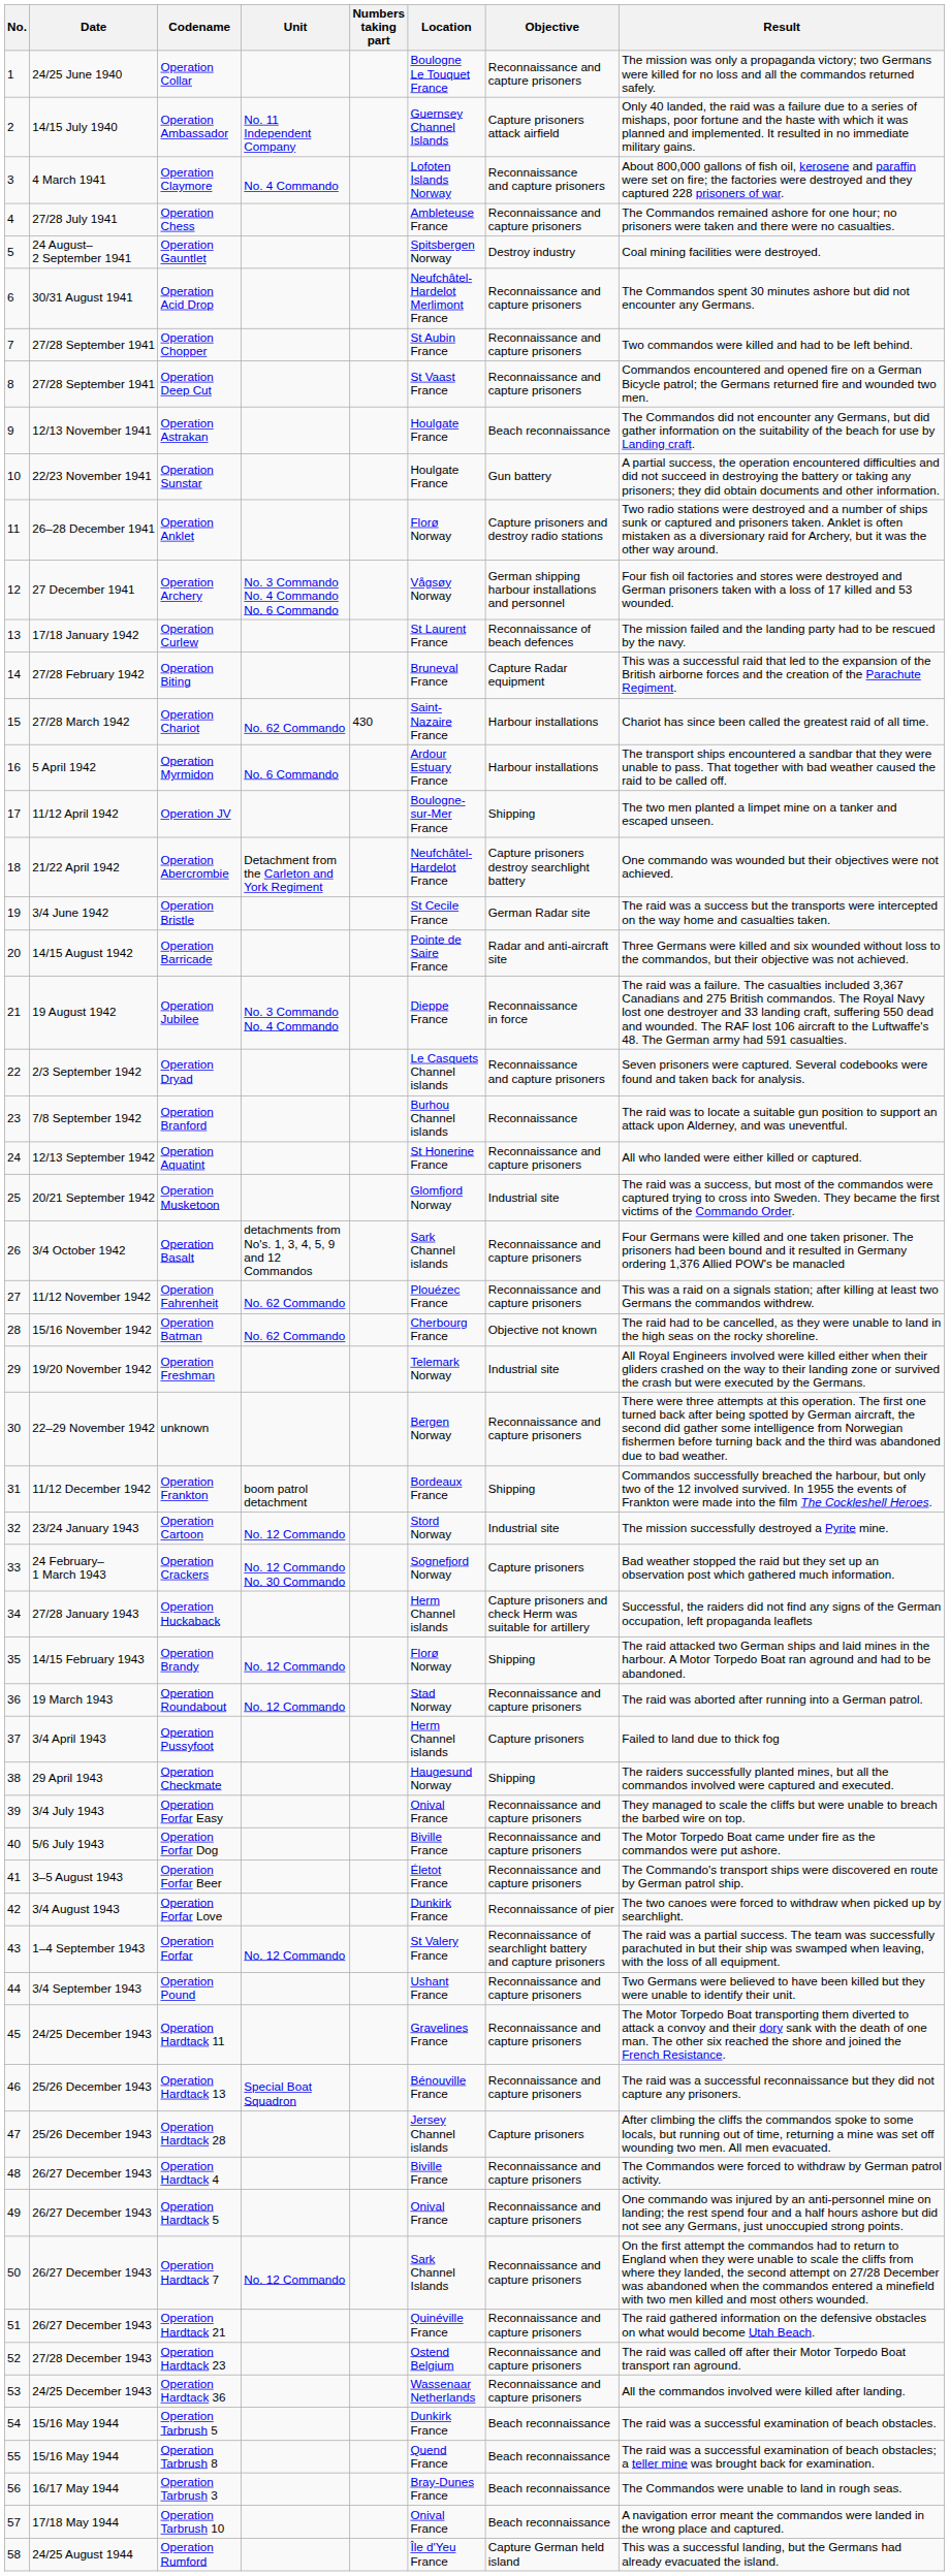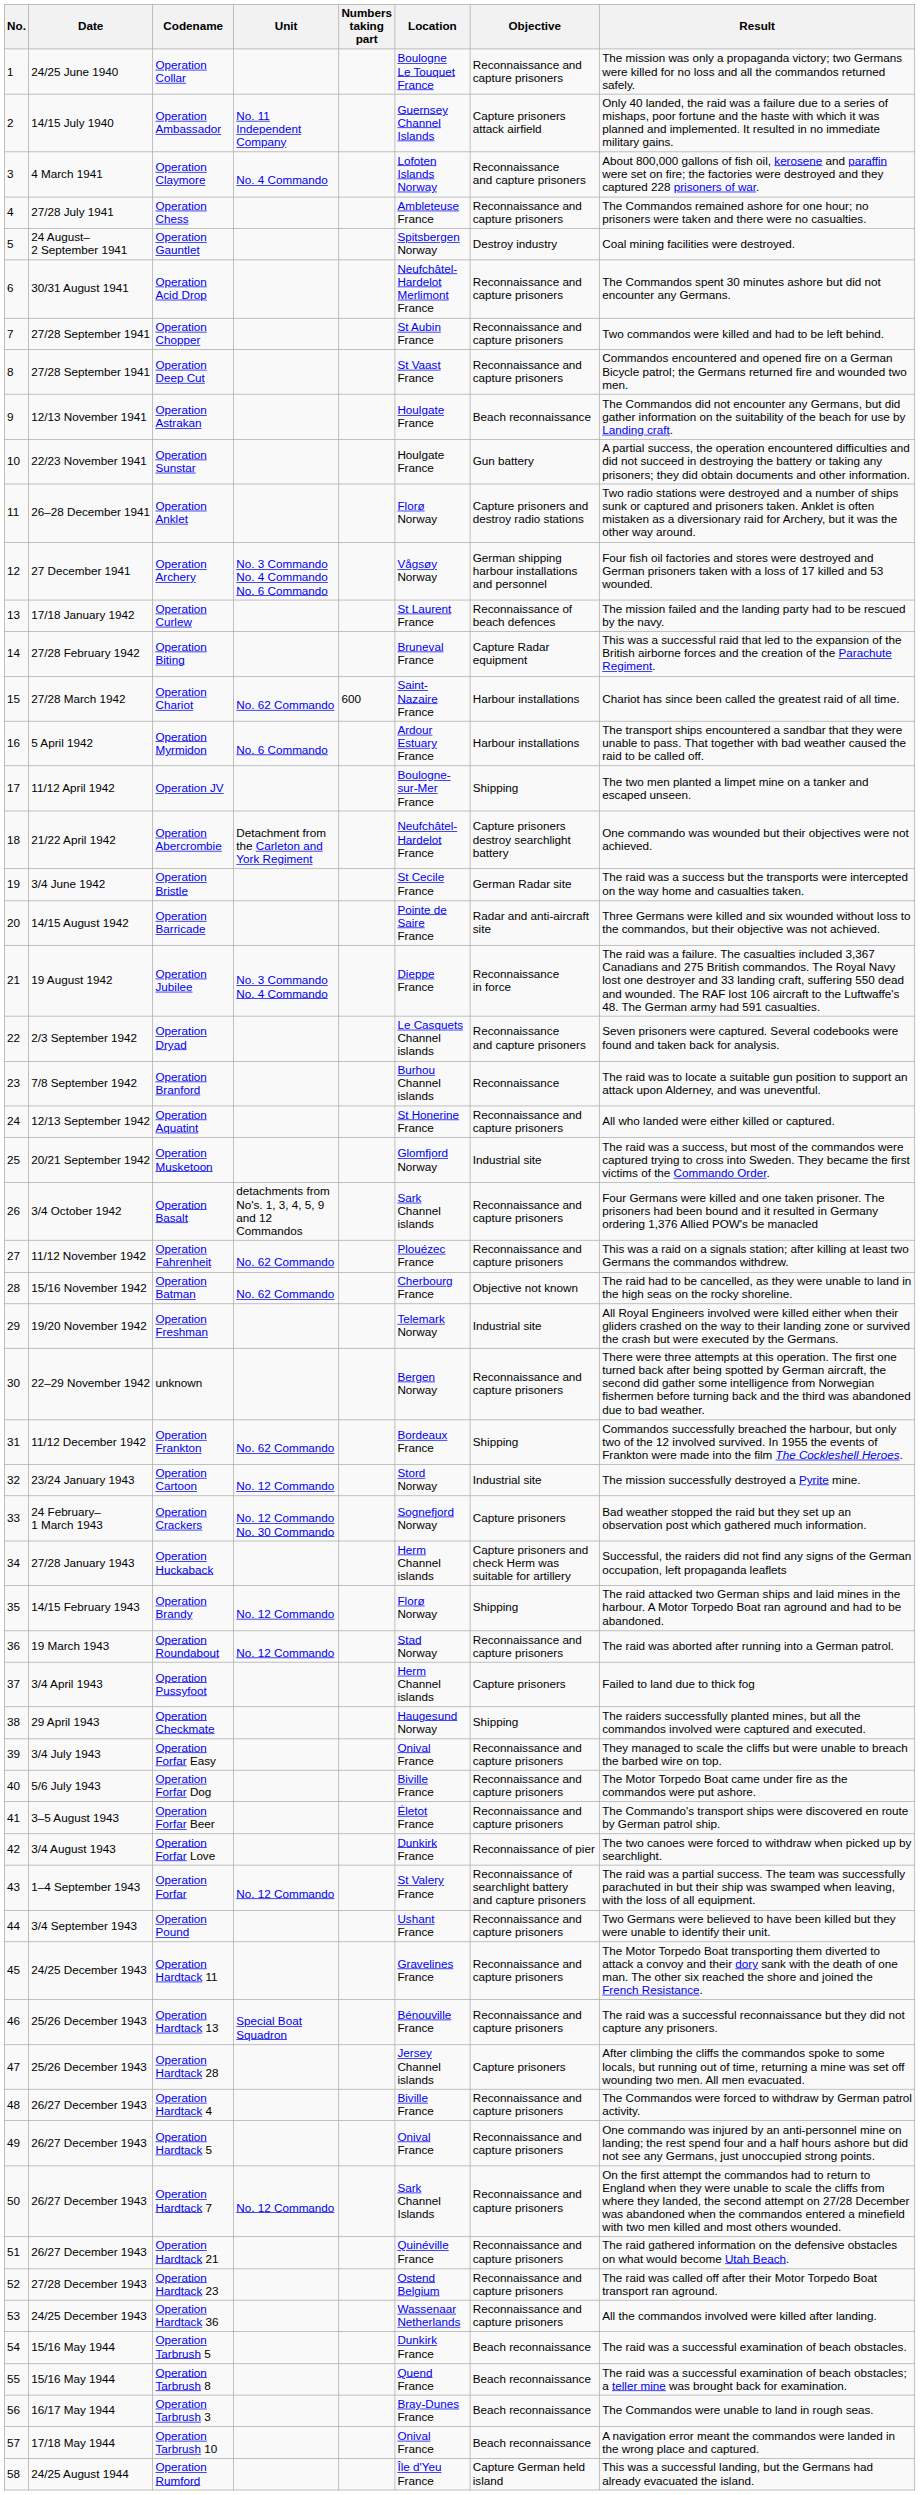Operation Chariot | Numbers taking part: 430 -> 600
Operation Frankton | Unit: boom patrol detachment -> No. 62 Commando
